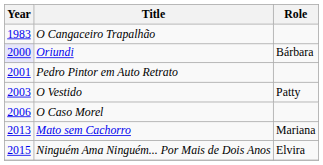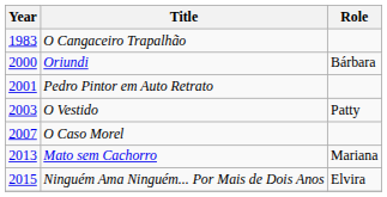Oriundi | Year: lavender background -> no background
O Caso Morel | Year: 2006 -> 2007
